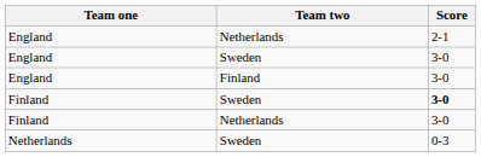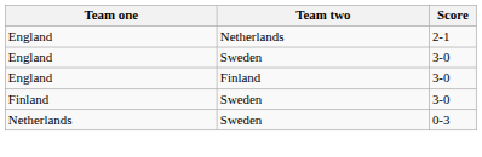Finland / Sweden | Score: bold -> normal
- row: Finland | Netherlands | 3-0
